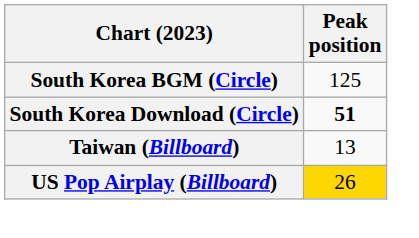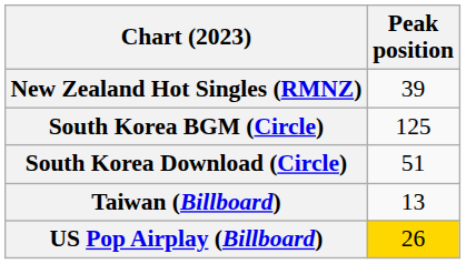+ row: New Zealand Hot Singles (RMNZ) | 39
South Korea Download (Circle) | Peak position: bold -> normal
